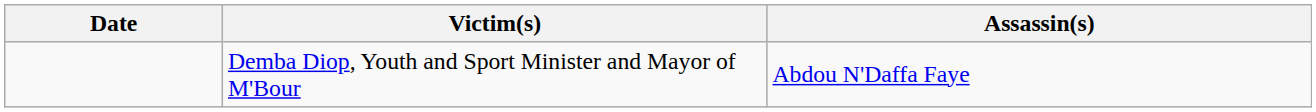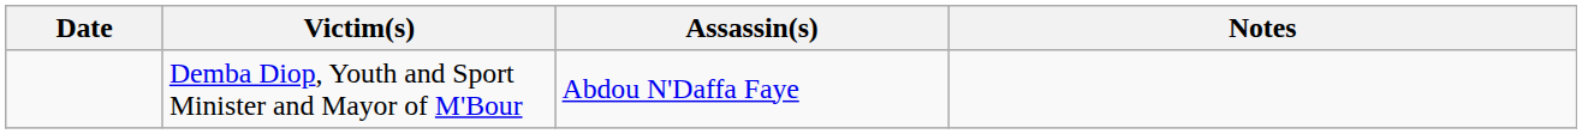+ column: Notes
